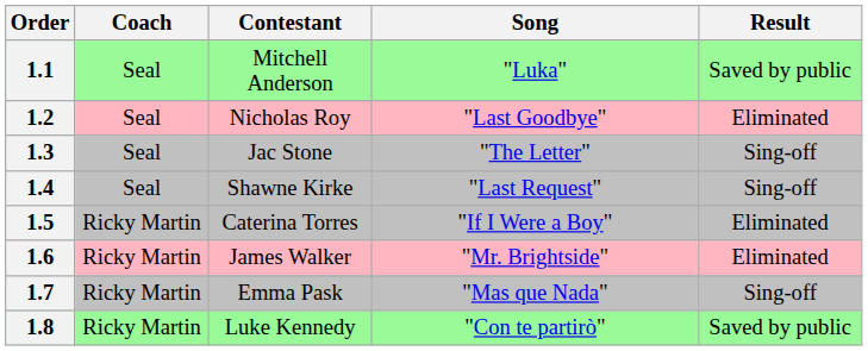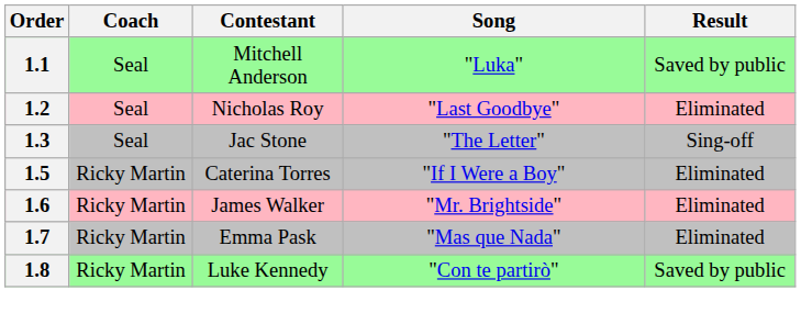- row: 1.4 | Seal | Shawne Kirke | "Last Request" | Sing-off
1.7 | Result: Sing-off -> Eliminated
